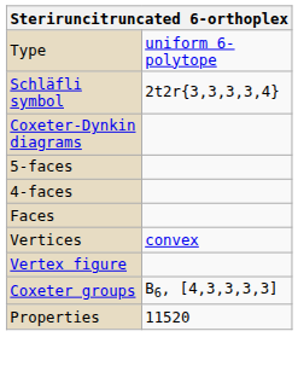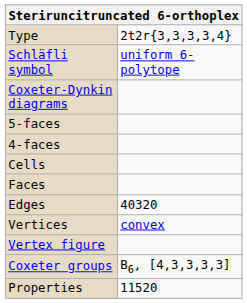Type | column 2: uniform 6-polytope -> 2t2r{3,3,3,3,4}
Schläfli symbol | column 2: 2t2r{3,3,3,3,4} -> uniform 6-polytope
+ row: Cells
+ row: Edges | 40320
